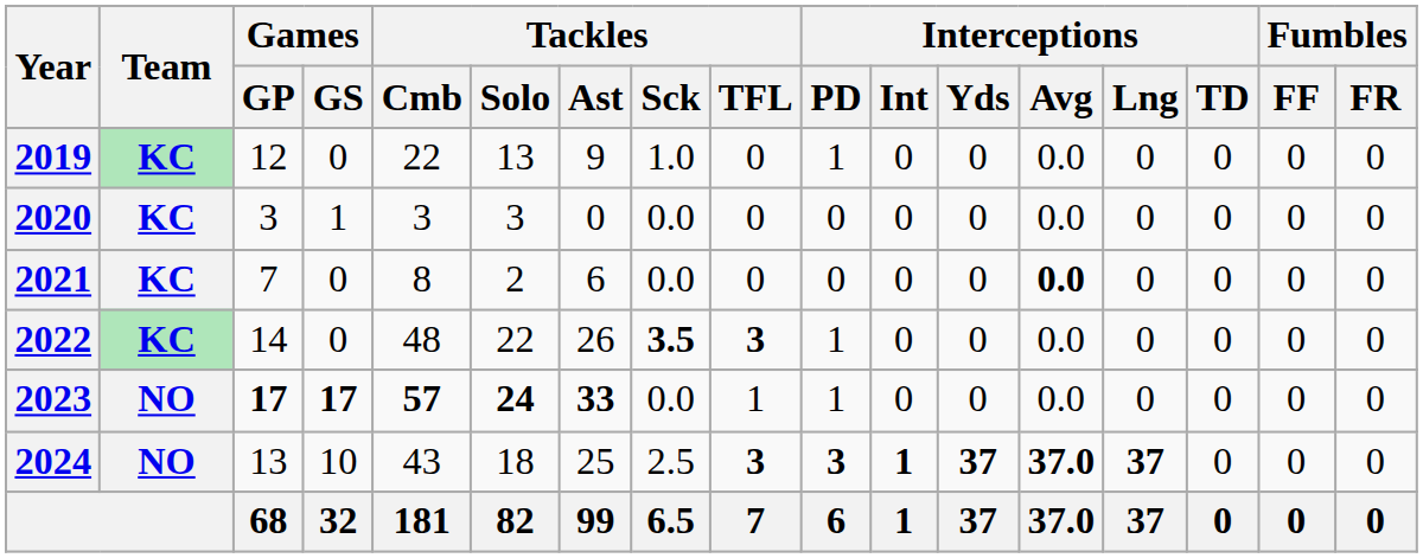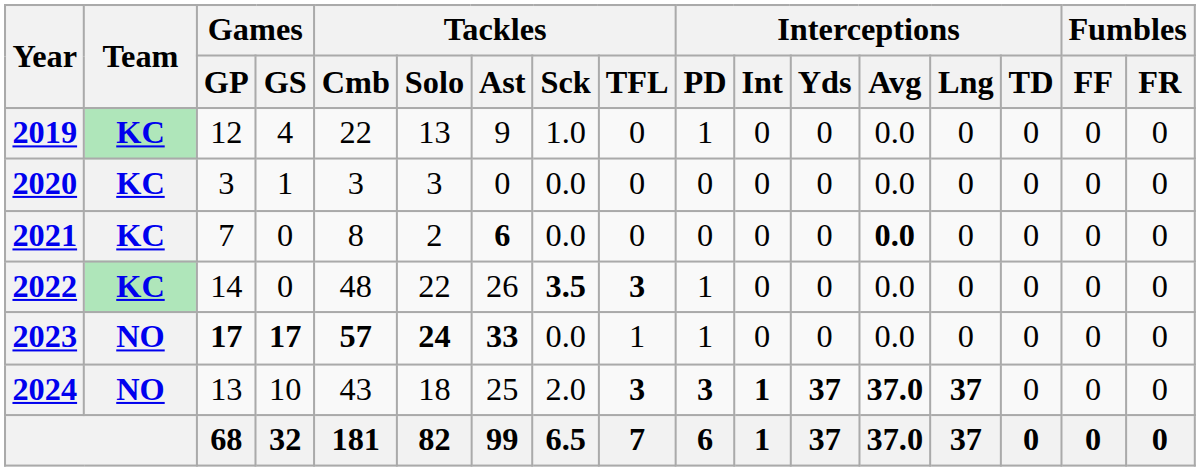2019 | Games / GS: 0 -> 4
2021 | Tackles / Ast: normal -> bold
2024 | Tackles / Sck: 2.5 -> 2.0
